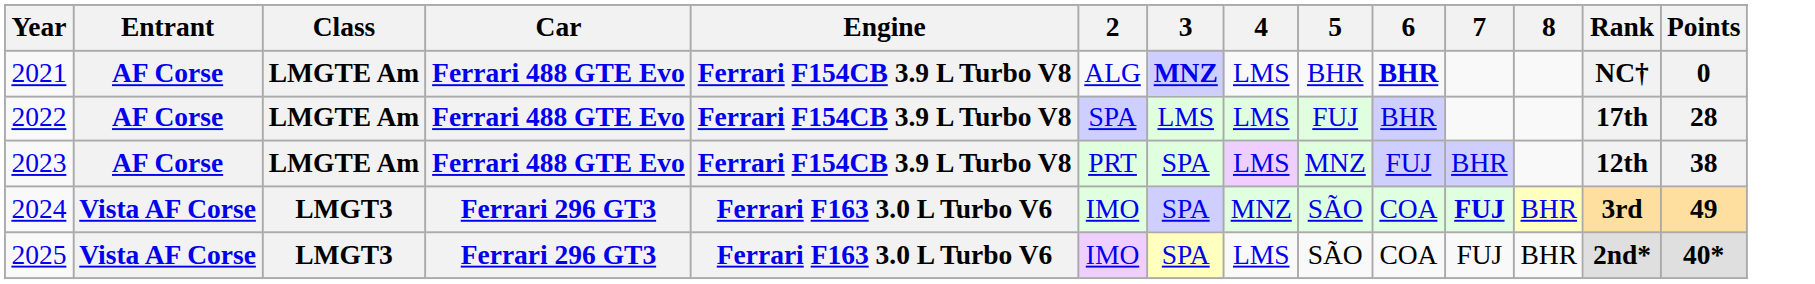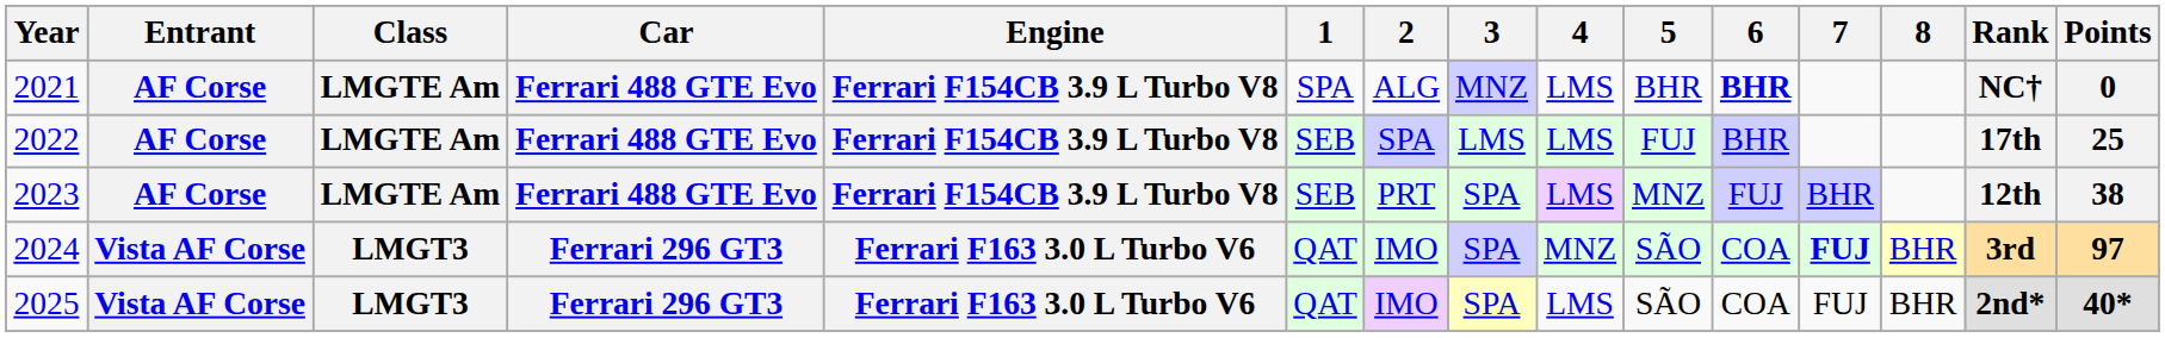+ column: 1 | SPA | SEB | SEB | QAT | QAT
2021 | 3: bold -> normal
2022 | Points: 28 -> 25
2024 | Points: 49 -> 97
